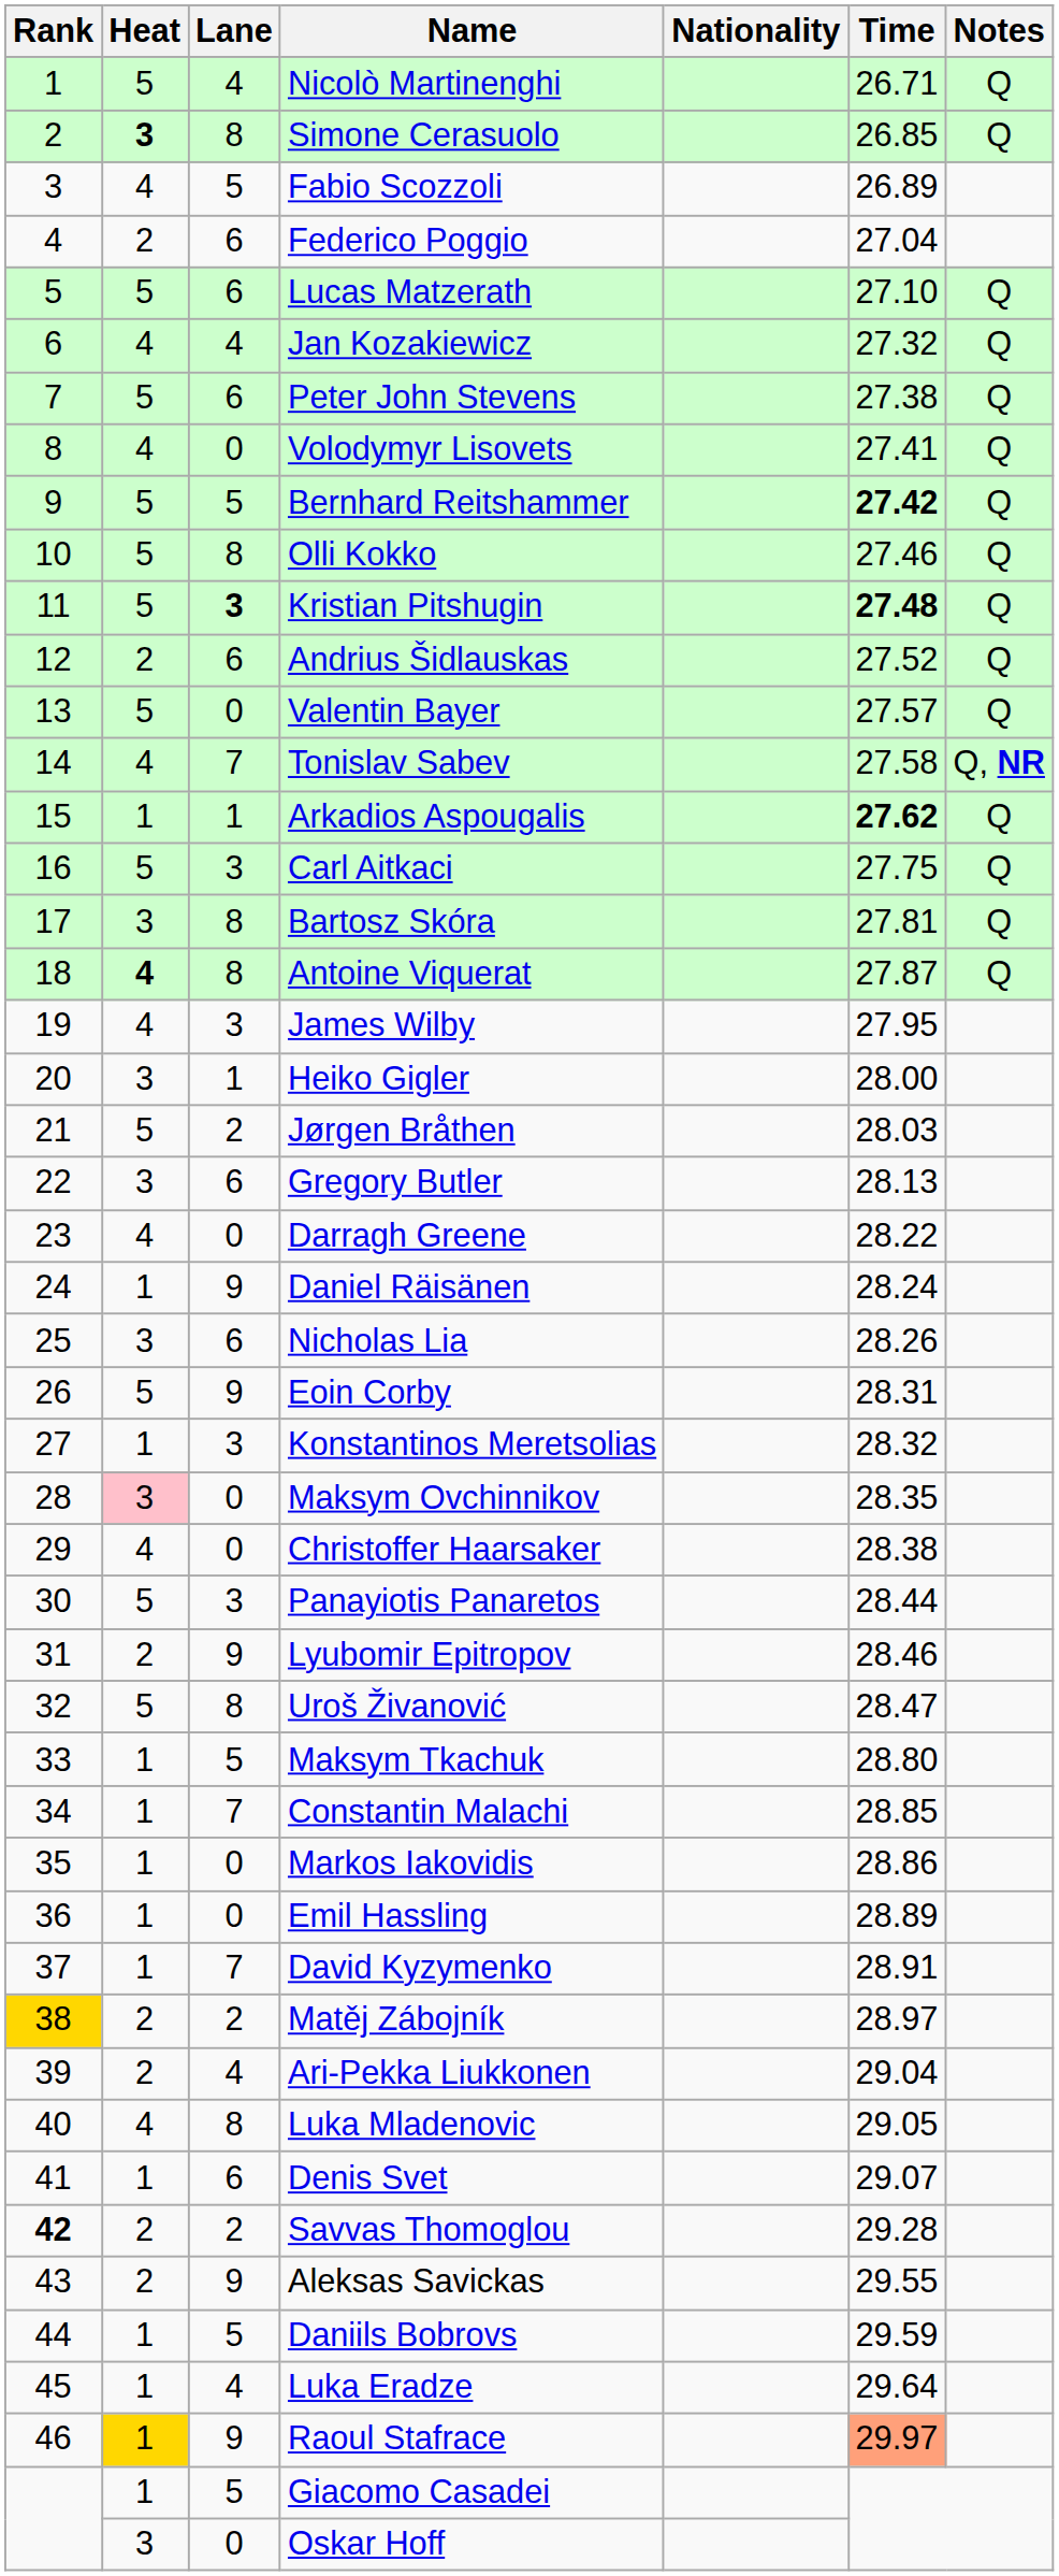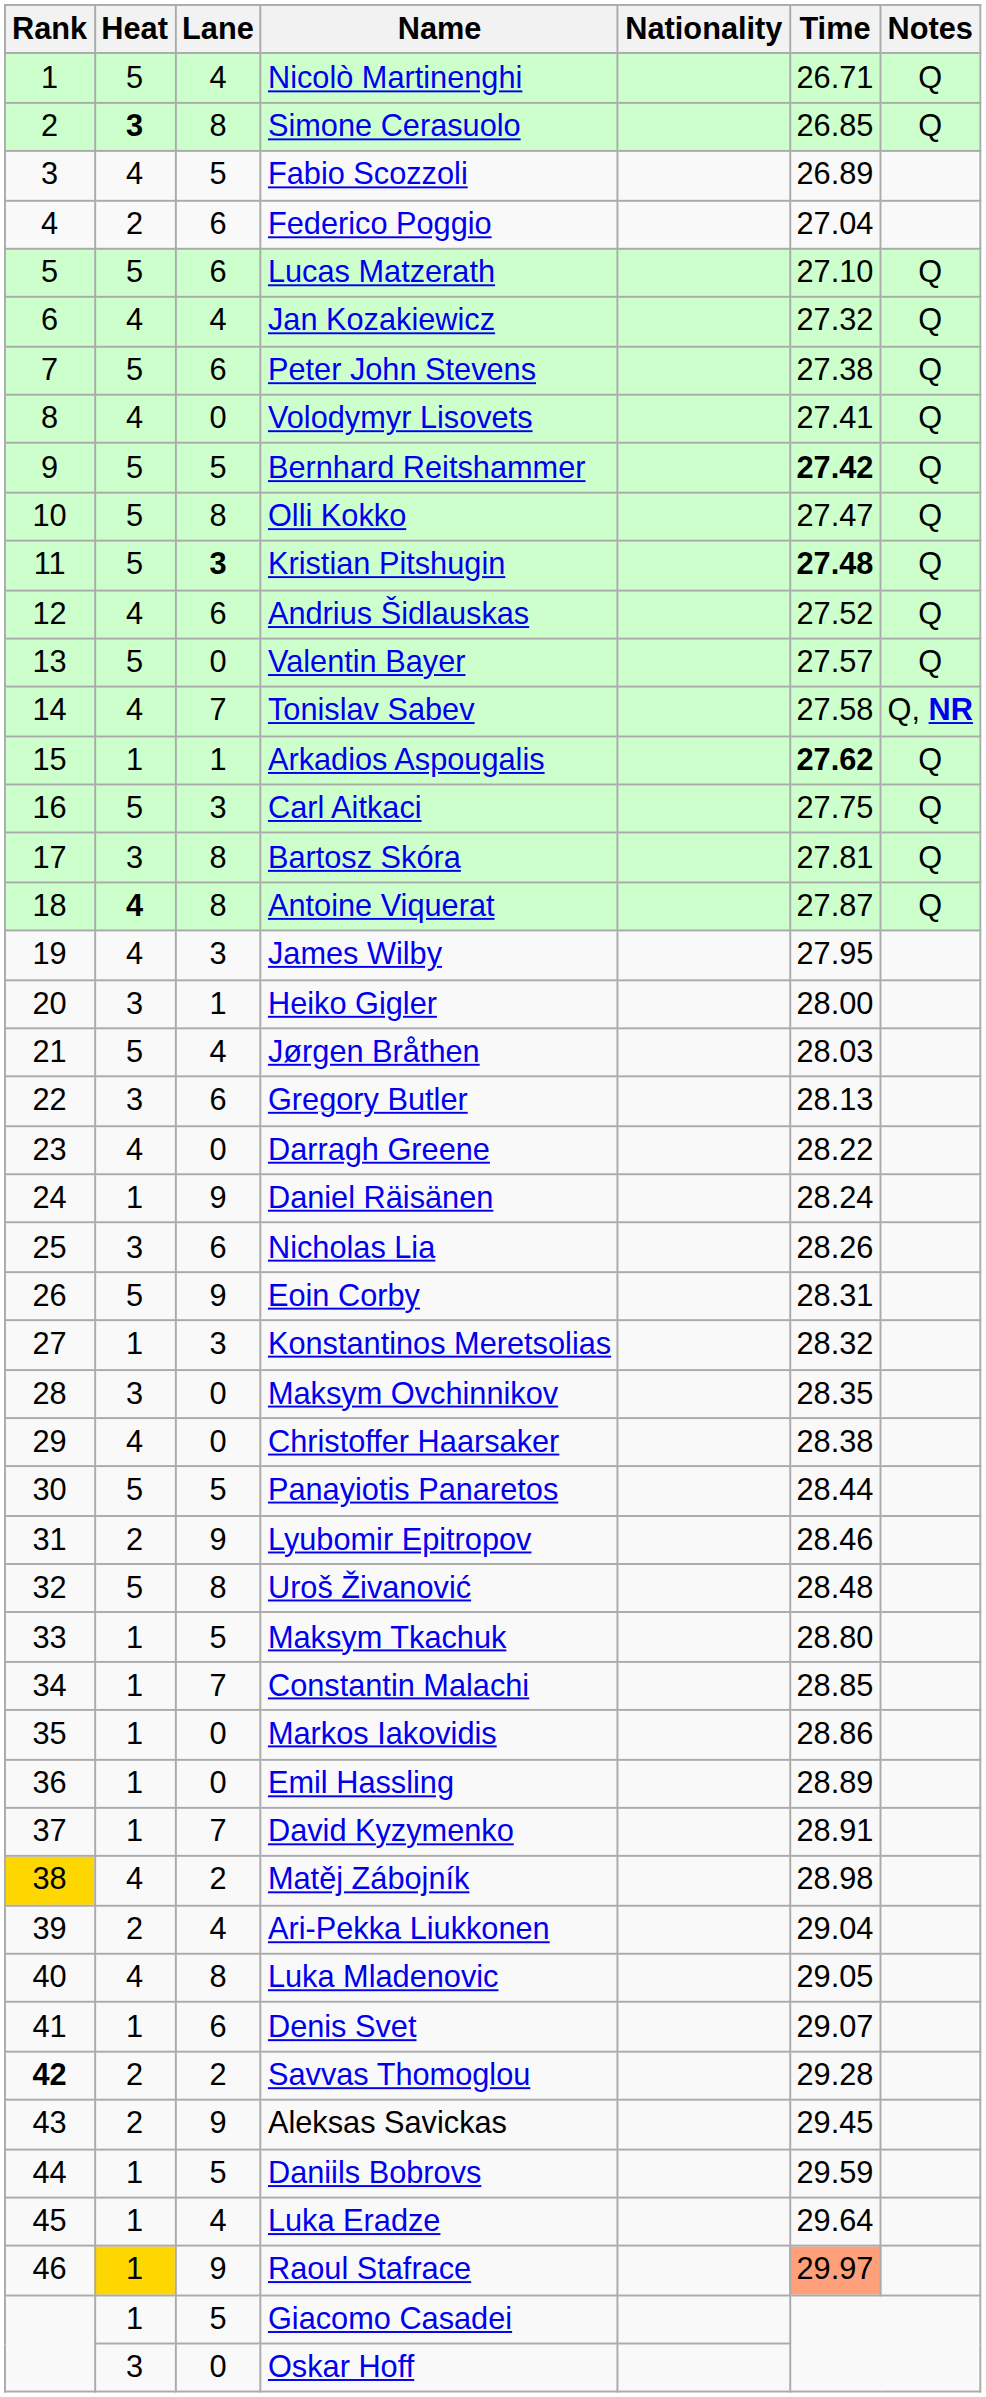Olli Kokko | Time: 27.46 -> 27.47
Andrius Šidlauskas | Heat: 2 -> 4
Jørgen Bråthen | Lane: 2 -> 4
Maksym Ovchinnikov | Heat: pink background -> no background
Panayiotis Panaretos | Lane: 3 -> 5
Uroš Živanović | Time: 28.47 -> 28.48
Matěj Zábojník | Heat: 2 -> 4
Matěj Zábojník | Time: 28.97 -> 28.98
Aleksas Savickas | Time: 29.55 -> 29.45
